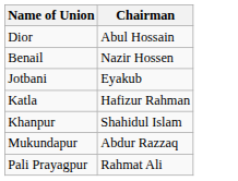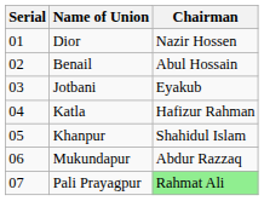+ column: Serial | 01 | 02 | 03 | 04 | 05 | 06 | 07
Dior | Chairman: Abul Hossain -> Nazir Hossen
Benail | Chairman: Nazir Hossen -> Abul Hossain
Pali Prayagpur | Chairman: no background -> lightgreen background
